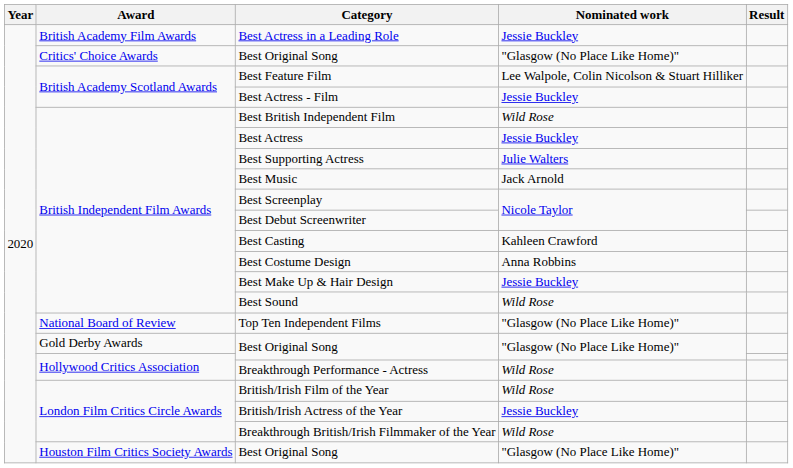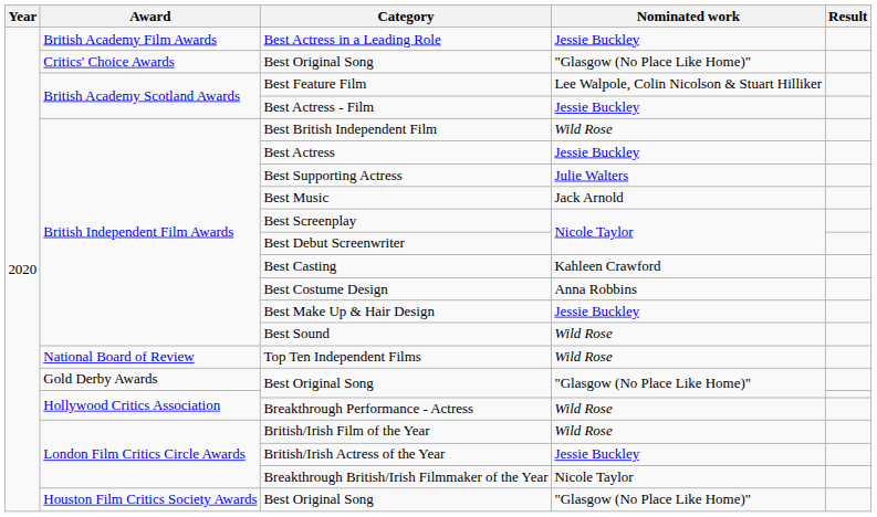Top Ten Independent Films | Nominated work: "Glasgow (No Place Like Home)" -> Wild Rose
Breakthrough British/Irish Filmmaker of the Year | Nominated work: Wild Rose -> Nicole Taylor
